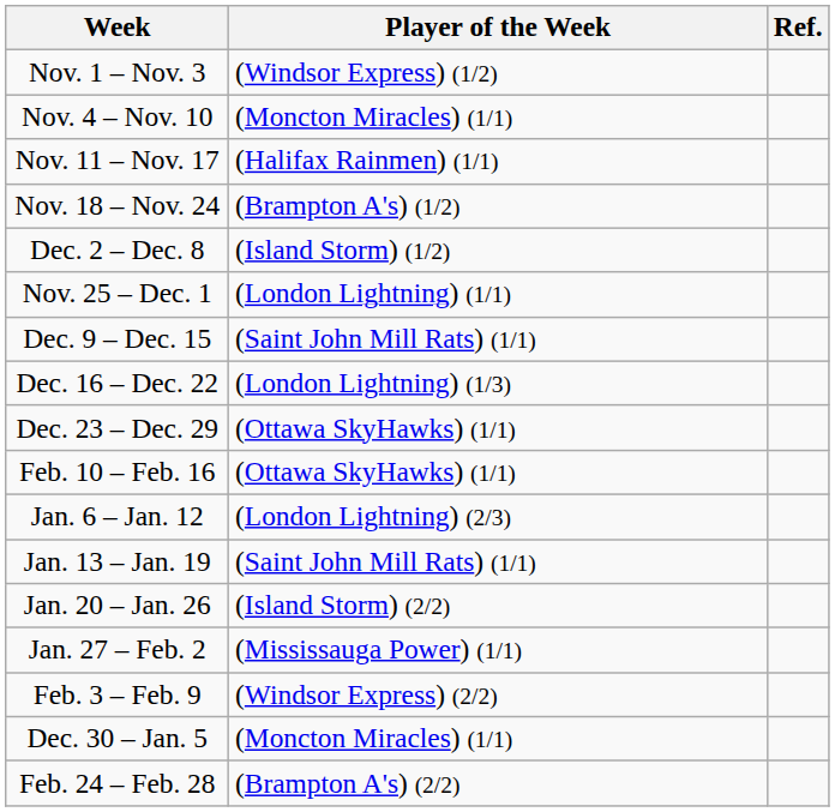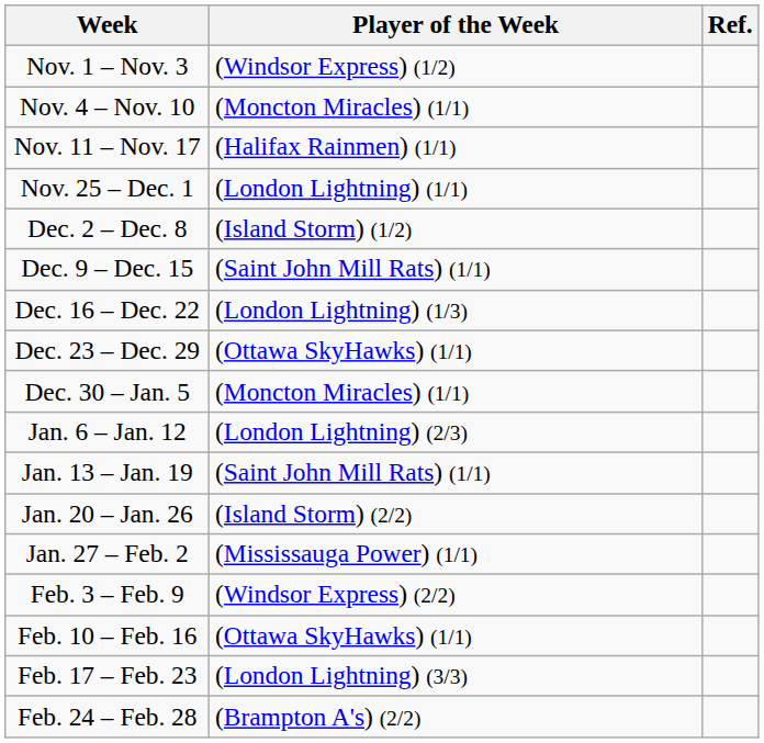- row: Nov. 18 – Nov. 24 | (Brampton A's) (1/2)
rows swapped: Nov. 25 – Dec. 1 <-> Dec. 2 – Dec. 8
rows swapped: Dec. 30 – Jan. 5 <-> Feb. 10 – Feb. 16
+ row: Feb. 17 – Feb. 23 | (London Lightning) (3/3)
